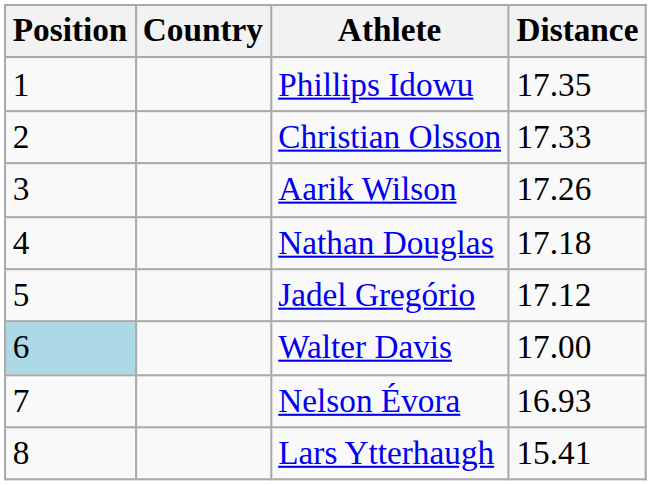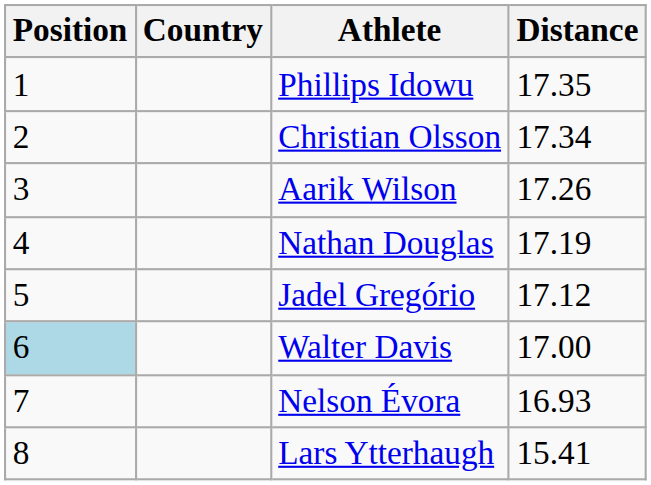Christian Olsson | Distance: 17.33 -> 17.34
Nathan Douglas | Distance: 17.18 -> 17.19
